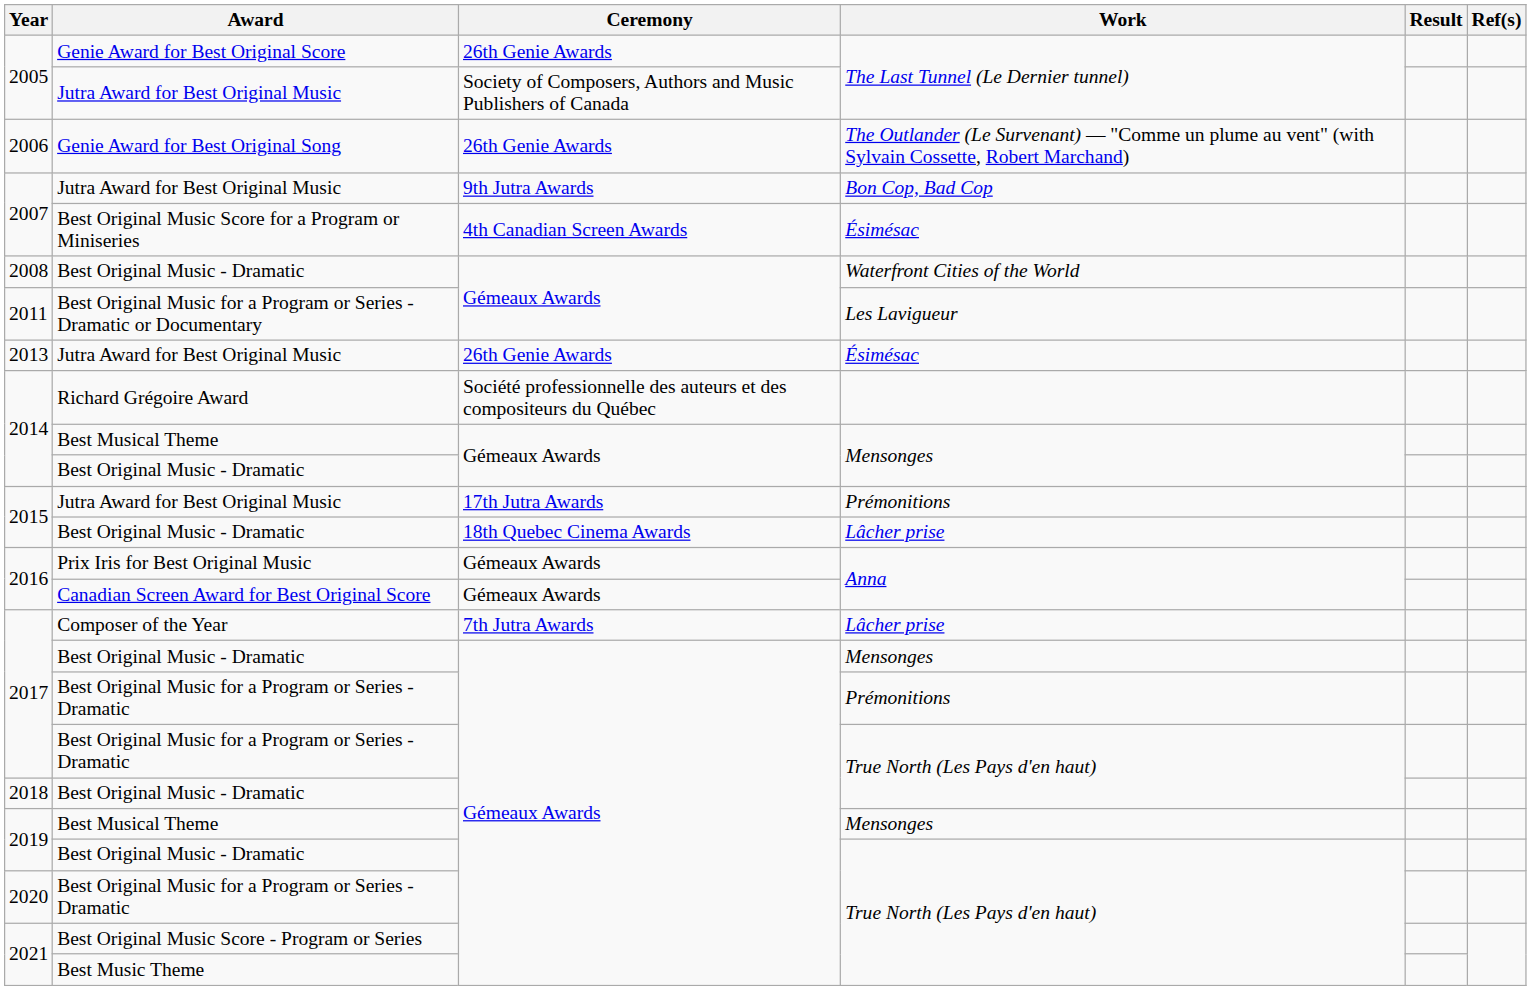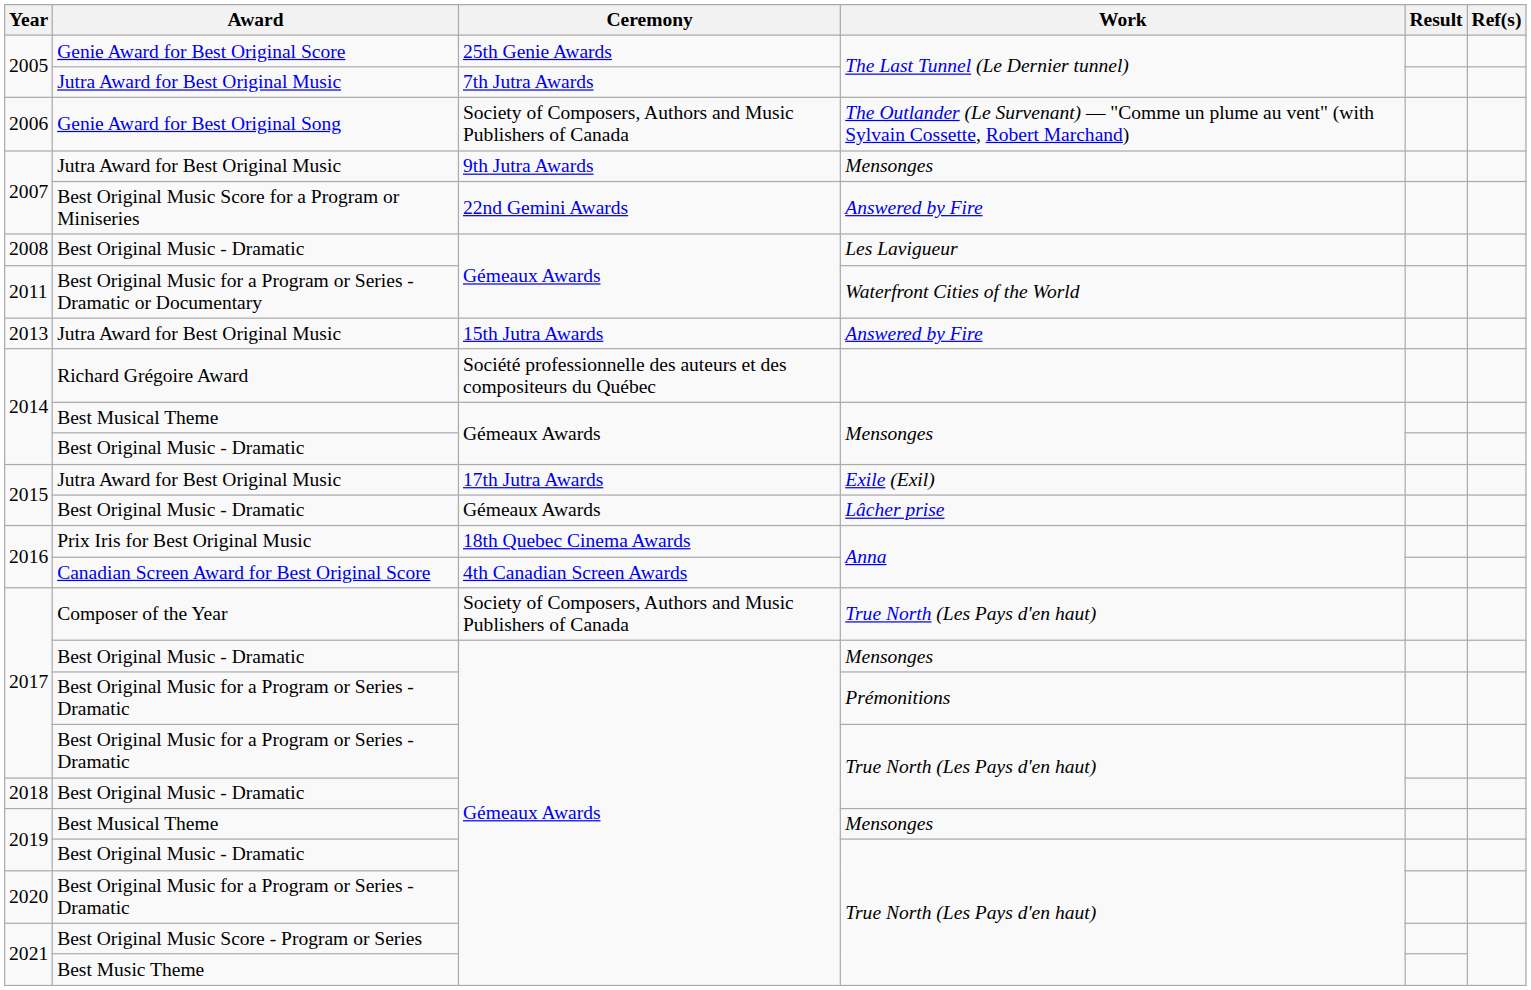2005 / Genie Award for Best Original Score | Ceremony: 26th Genie Awards -> 25th Genie Awards
2005 / Jutra Award for Best Original Music | Ceremony: Society of Composers, Authors and Music Publishers of Canada -> 7th Jutra Awards
2006 | Ceremony: 26th Genie Awards -> Society of Composers, Authors and Music Publishers of Canada
2007 / Jutra Award for Best Original Music | Work: Bon Cop, Bad Cop -> Mensonges
2007 / Best Original Music Score for a Program or Miniseries | Ceremony: 4th Canadian Screen Awards -> 22nd Gemini Awards
2007 / Best Original Music Score for a Program or Miniseries | Work: Ésimésac -> Answered by Fire
2008 | Work: Waterfront Cities of the World -> Les Lavigueur
2011 | Work: Les Lavigueur -> Waterfront Cities of the World
2013 | Ceremony: 26th Genie Awards -> 15th Jutra Awards
2013 | Work: Ésimésac -> Answered by Fire
2015 / Jutra Award for Best Original Music | Work: Prémonitions -> Exile (Exil)
2015 / Best Original Music - Dramatic | Ceremony: 18th Quebec Cinema Awards -> Gémeaux Awards
2016 / Prix Iris for Best Original Music | Ceremony: Gémeaux Awards -> 18th Quebec Cinema Awards
2016 / Canadian Screen Award for Best Original Score | Ceremony: Gémeaux Awards -> 4th Canadian Screen Awards
2017 / Composer of the Year | Ceremony: 7th Jutra Awards -> Society of Composers, Authors and Music Publishers of Canada
2017 / Composer of the Year | Work: Lâcher prise -> True North (Les Pays d'en haut)
